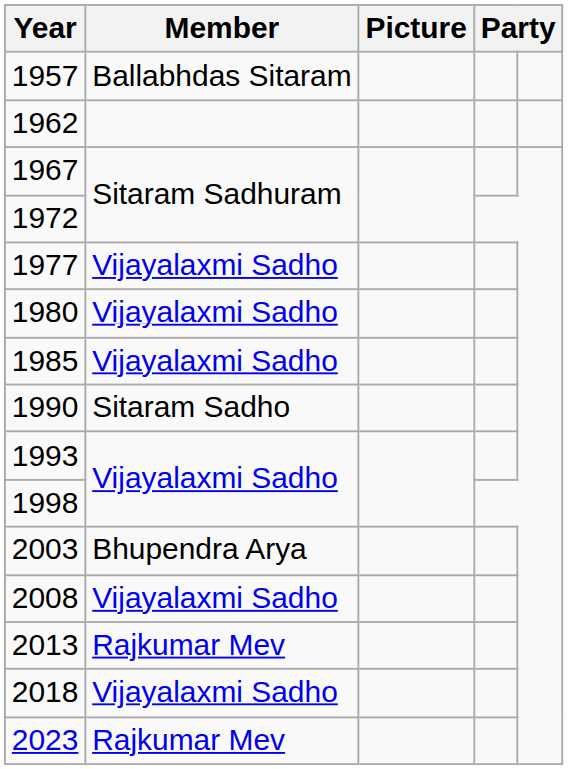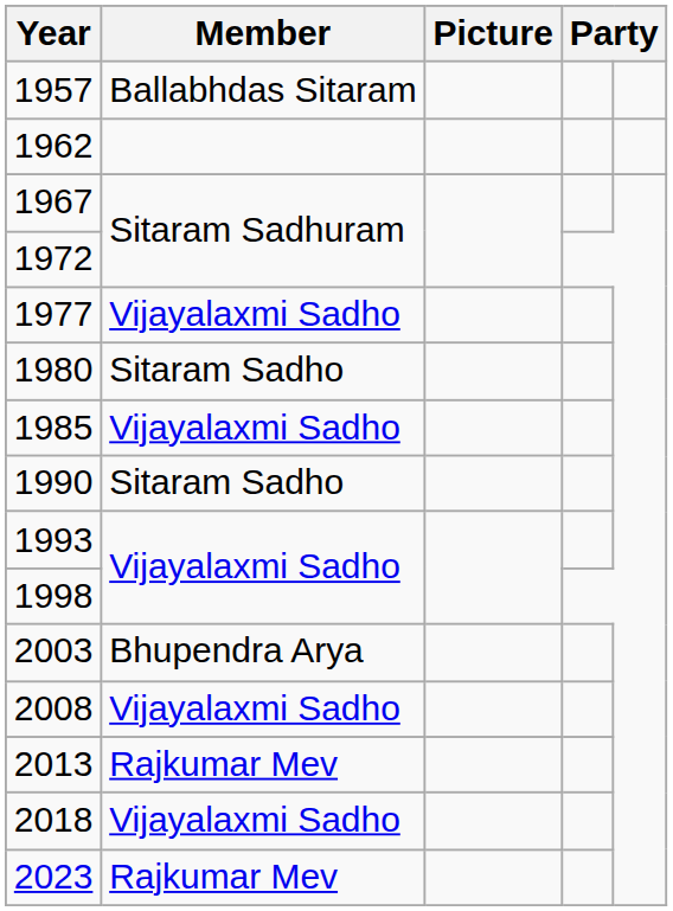1980 | Member: Vijayalaxmi Sadho -> Sitaram Sadho
